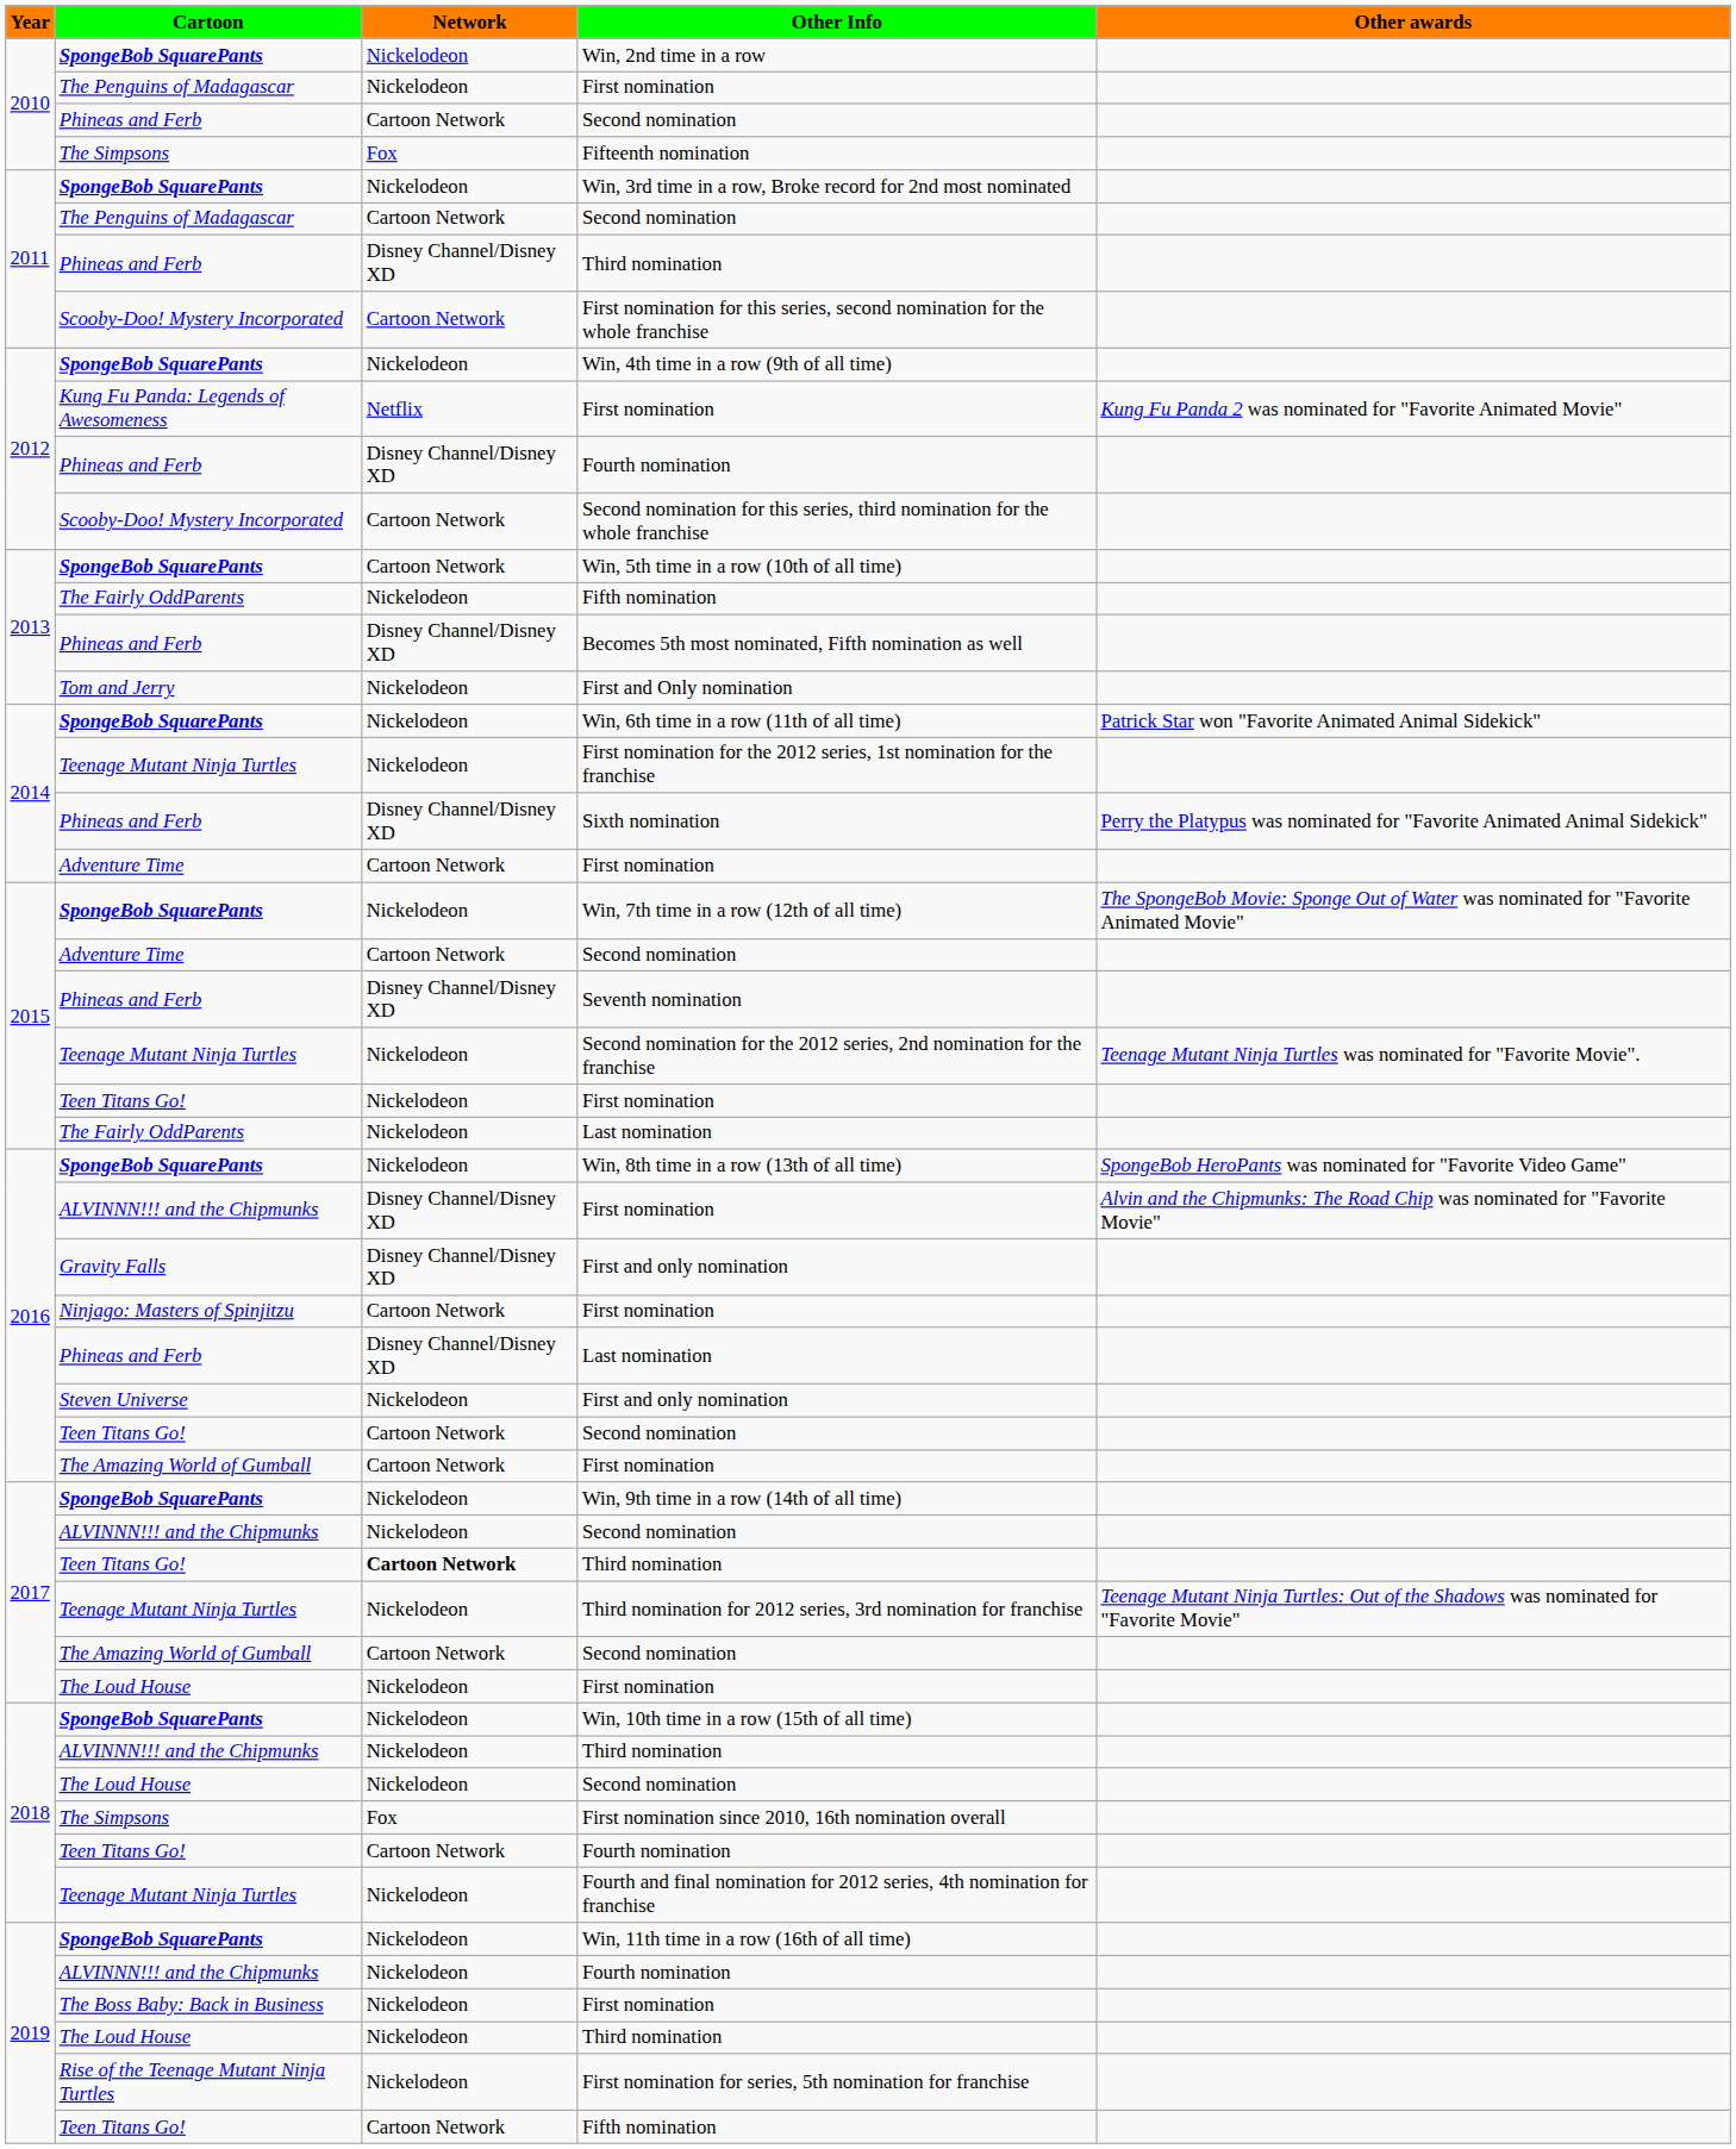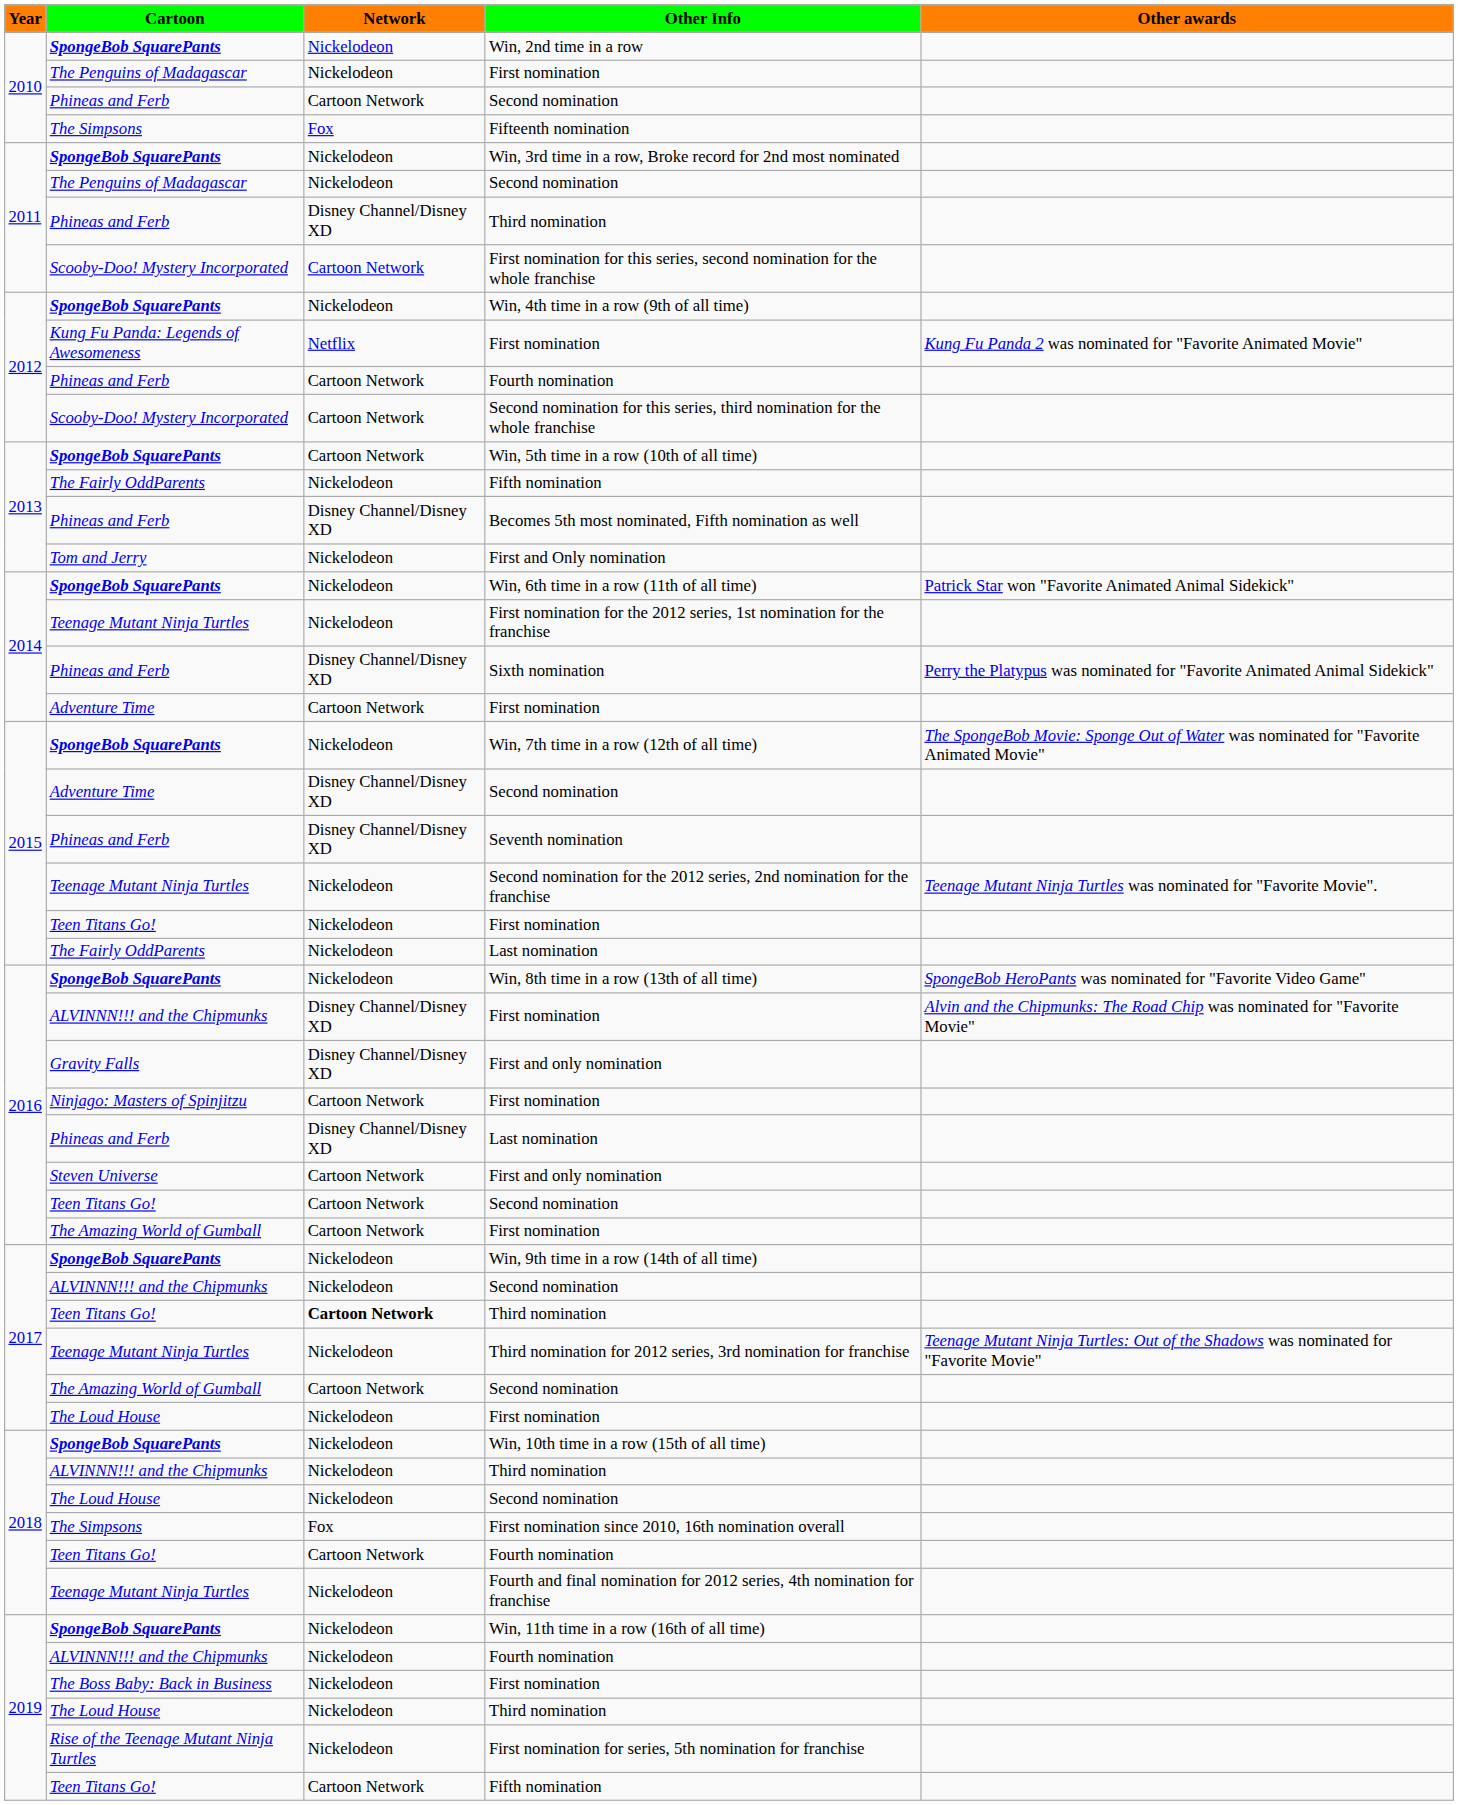The Penguins of Madagascar / Second nomination | Network: Cartoon Network -> Nickelodeon
Phineas and Ferb / Fourth nomination | Network: Disney Channel/Disney XD -> Cartoon Network
Adventure Time / Second nomination | Network: Cartoon Network -> Disney Channel/Disney XD
Steven Universe / First and only nomination | Network: Nickelodeon -> Cartoon Network
